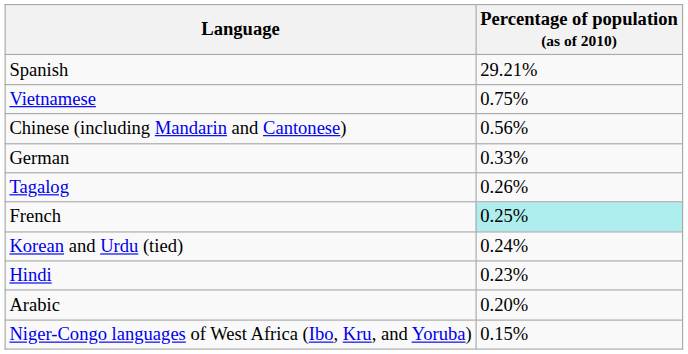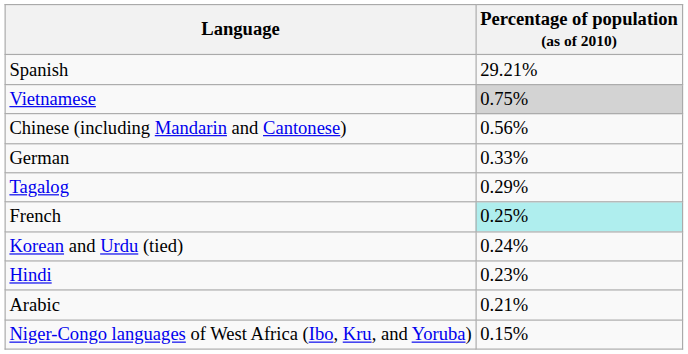Vietnamese | Percentage of population (as of 2010): no background -> lightgrey background
Tagalog | Percentage of population (as of 2010): 0.26% -> 0.29%
Arabic | Percentage of population (as of 2010): 0.20% -> 0.21%
